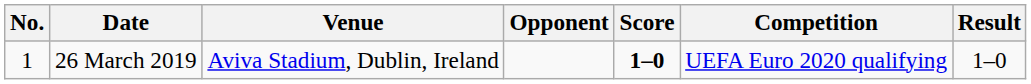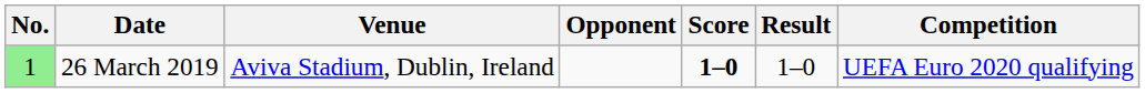columns swapped: Result <-> Competition
26 March 2019 | No.: no background -> lightgreen background
